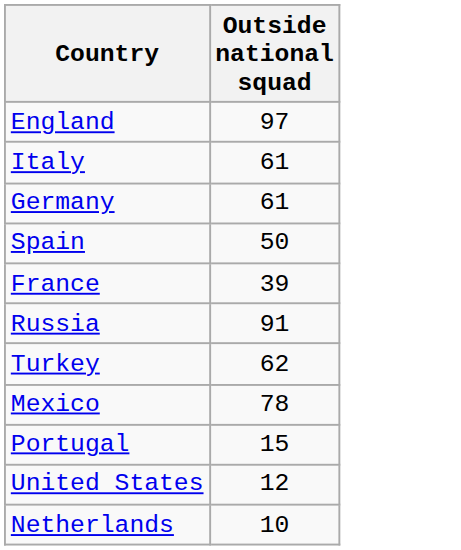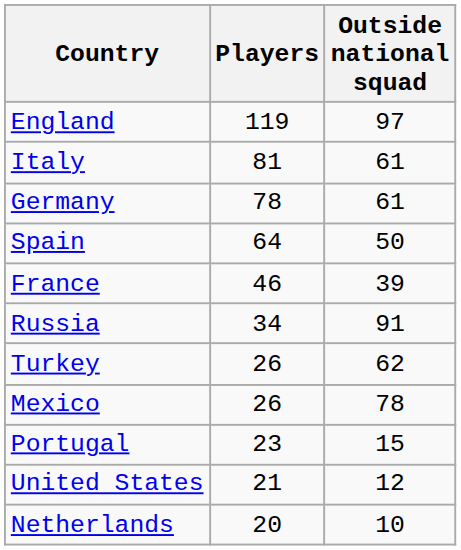+ column: Players | 119 | 81 | 78 | 64 | 46 | 34 | 26 | 26 | 23 | 21 | 20
